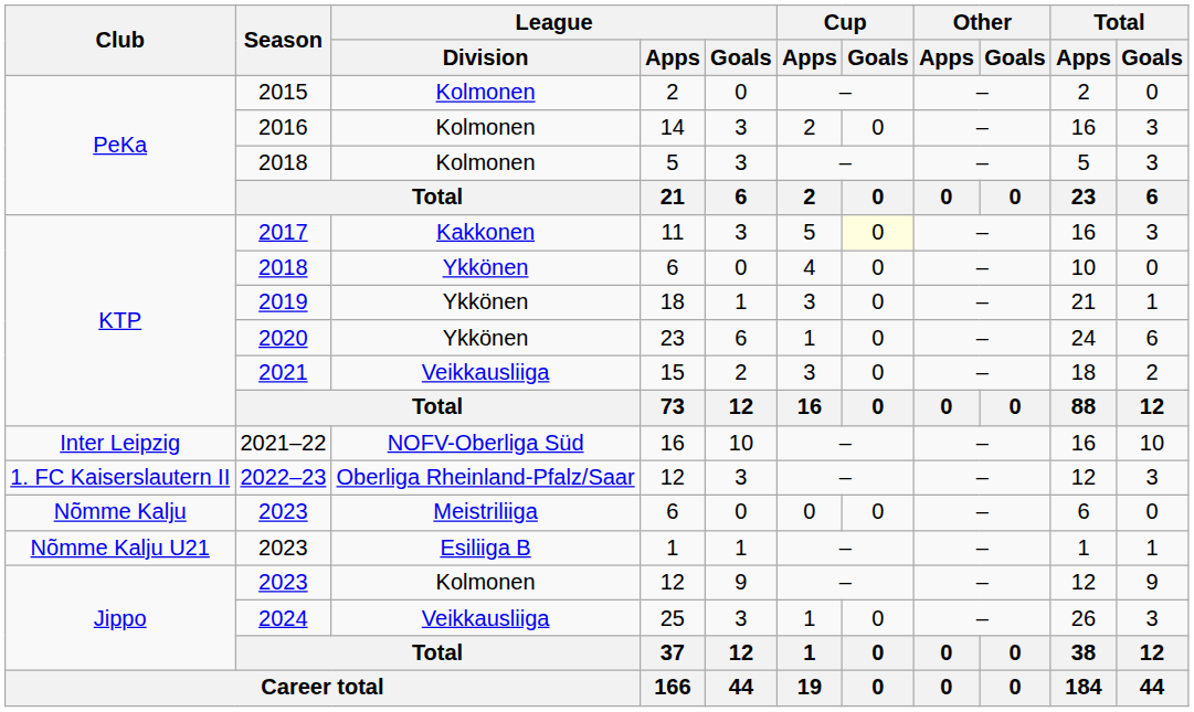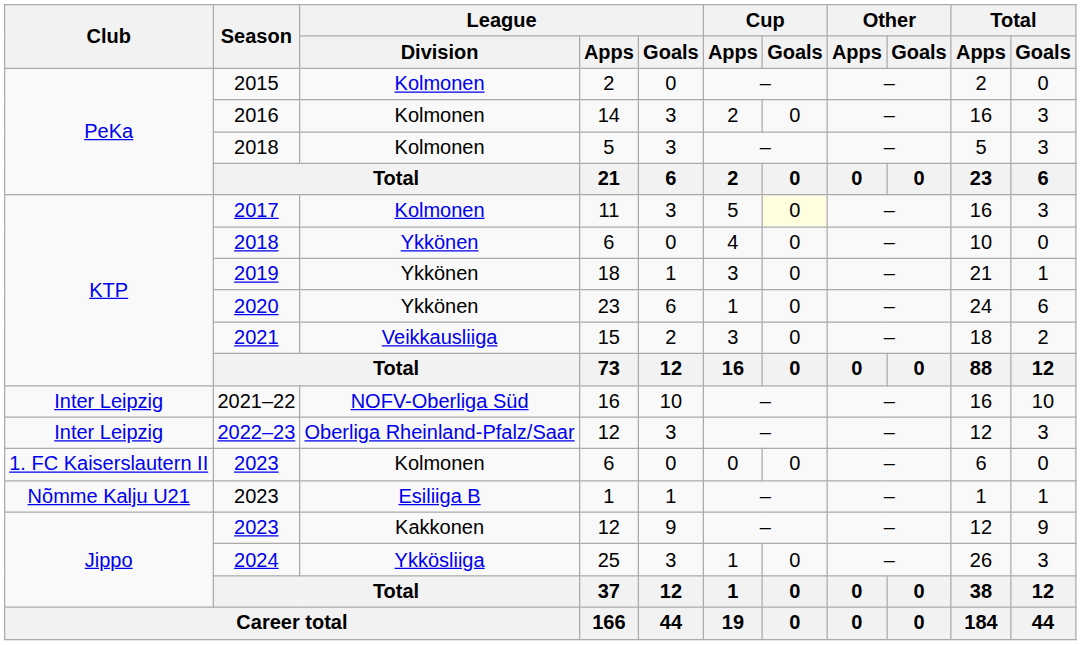11 | League / Division: Kakkonen -> Kolmonen
2022–23 / 12 | Club: 1. FC Kaiserslautern II -> Inter Leipzig
2023 / 6 | Club: Nõmme Kalju -> 1. FC Kaiserslautern II
2023 / 6 | League / Division: Meistriliiga -> Kolmonen
2023 / 12 | League / Division: Kolmonen -> Kakkonen
25 | League / Division: Veikkausliiga -> Ykkösliiga
